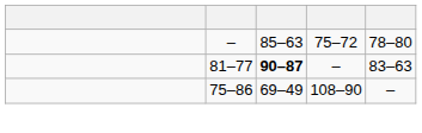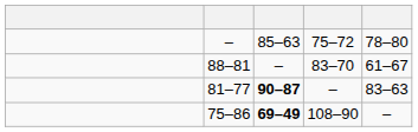+ row: 88–81 | – | 83–70 | 61–67
75–86 | column 3: normal -> bold
